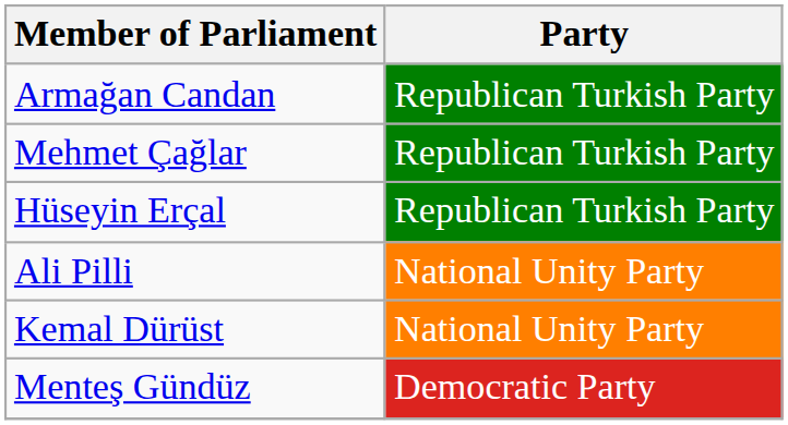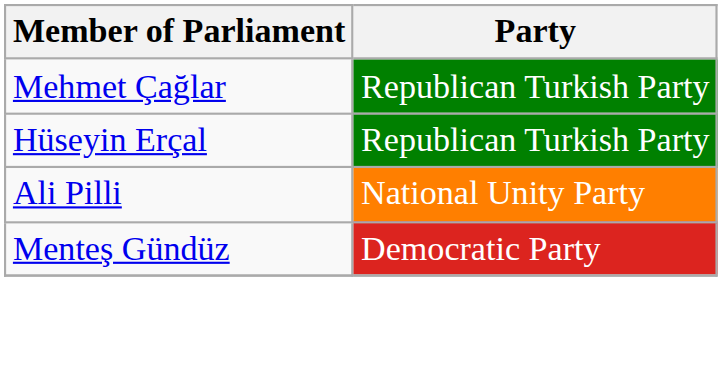- row: Armağan Candan | Republican Turkish Party
- row: Kemal Dürüst | National Unity Party
